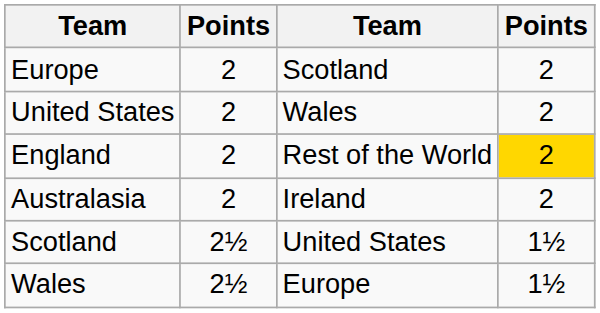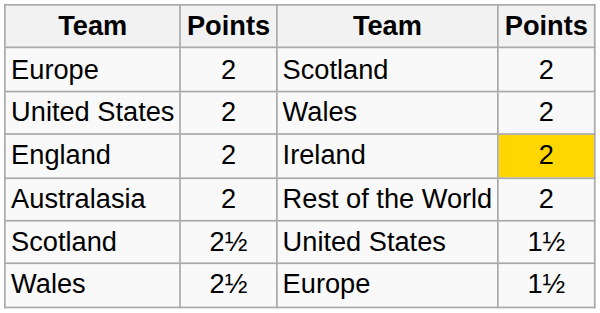England | column 3: Rest of the World -> Ireland
Australasia | column 3: Ireland -> Rest of the World
